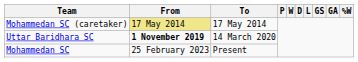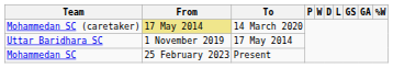Mohammedan SC (caretaker) | To: 17 May 2014 -> 14 March 2020
Uttar Baridhara SC | From: bold -> normal
Uttar Baridhara SC | To: 14 March 2020 -> 17 May 2014
